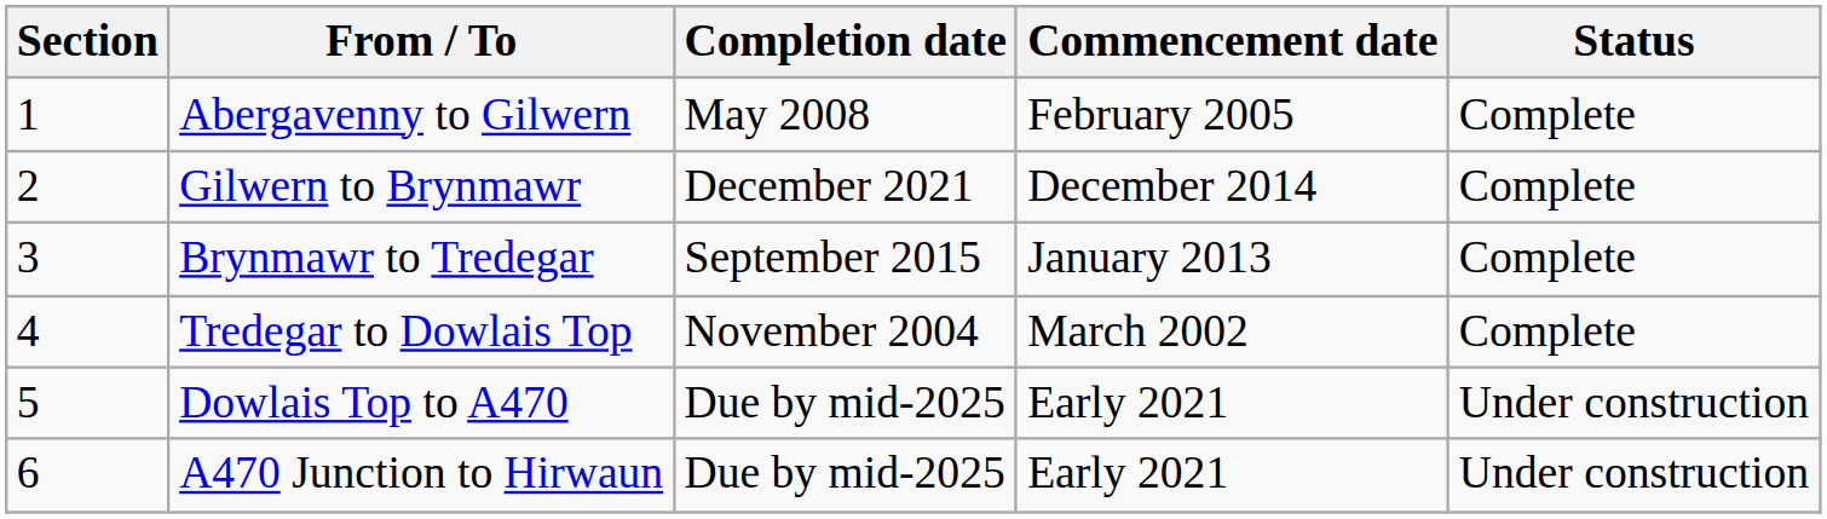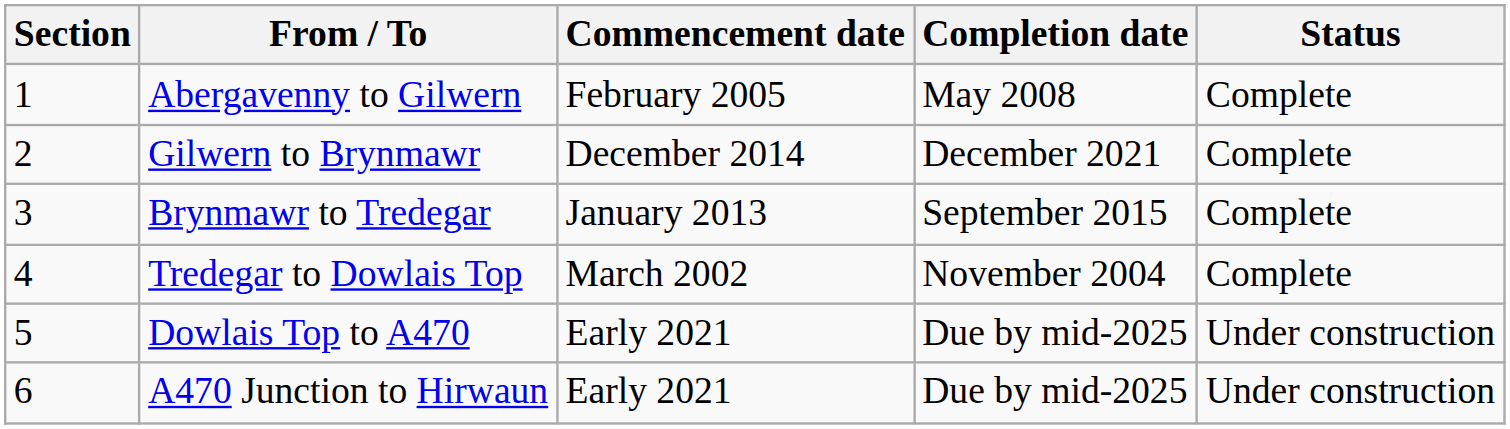columns swapped: Commencement date <-> Completion date
